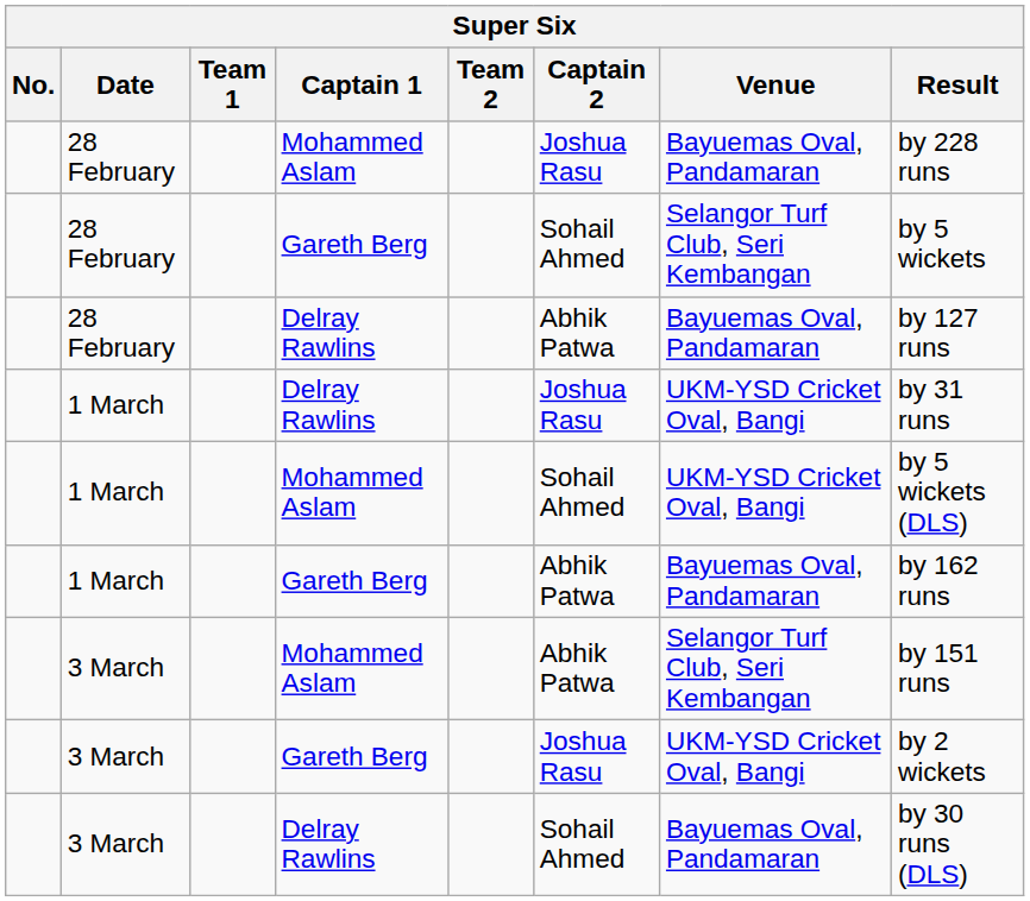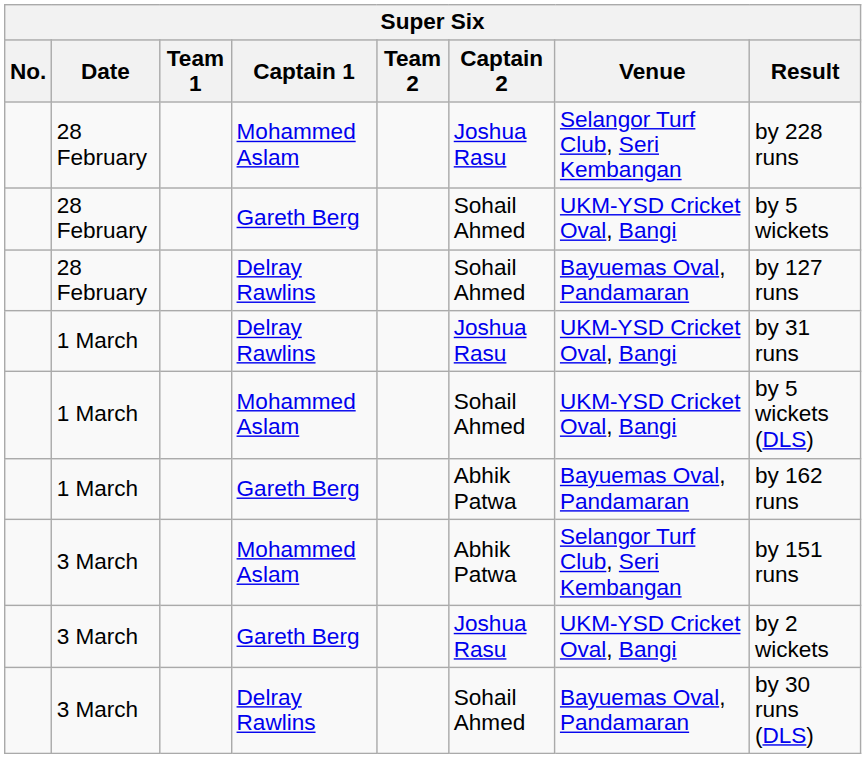28 February / Mohammed Aslam | Venue: Bayuemas Oval, Pandamaran -> Selangor Turf Club, Seri Kembangan
28 February / Gareth Berg | Venue: Selangor Turf Club, Seri Kembangan -> UKM-YSD Cricket Oval, Bangi
28 February / Delray Rawlins | Captain 2: Abhik Patwa -> Sohail Ahmed
